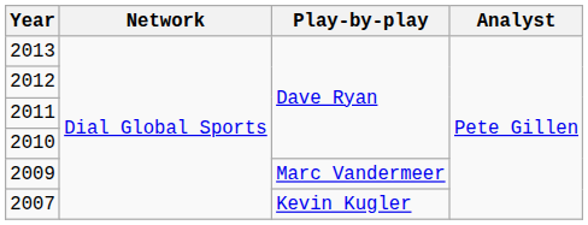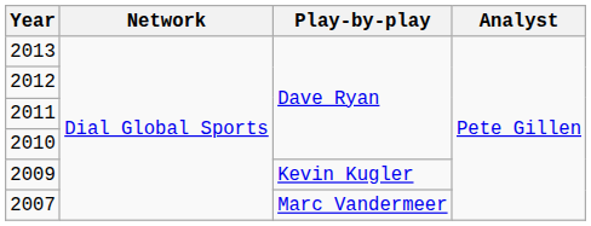2009 | Play-by-play: Marc Vandermeer -> Kevin Kugler
2007 | Play-by-play: Kevin Kugler -> Marc Vandermeer
